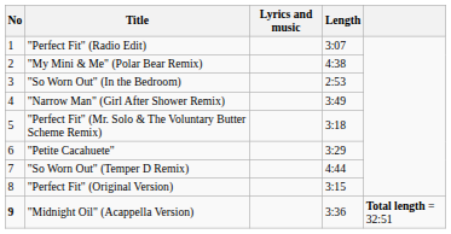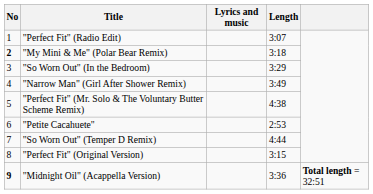"My Mini & Me" (Polar Bear Remix) | No: normal -> bold
"My Mini & Me" (Polar Bear Remix) | Length: 4:38 -> 3:18
"So Worn Out" (In the Bedroom) | Length: 2:53 -> 3:29
"Perfect Fit" (Mr. Solo & The Voluntary Butter Scheme Remix) | Length: 3:18 -> 4:38
"Petite Cacahuete" | Length: 3:29 -> 2:53
